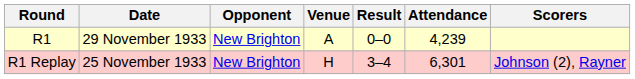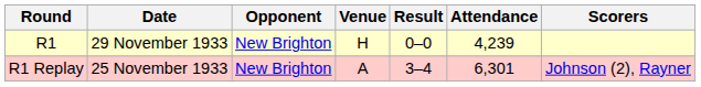R1 | Venue: A -> H
R1 Replay | Venue: H -> A
